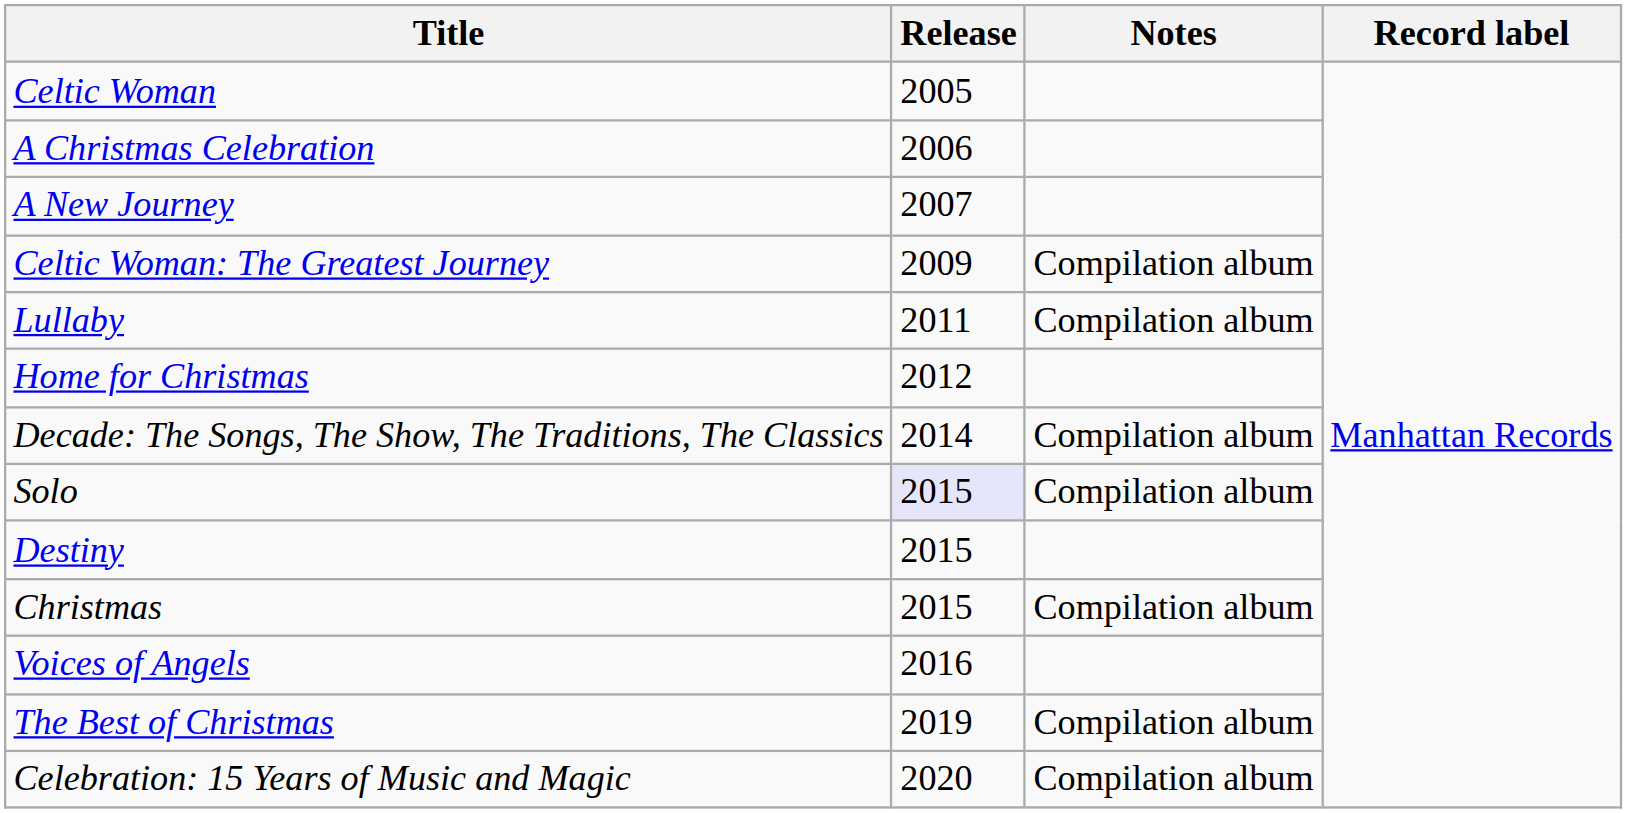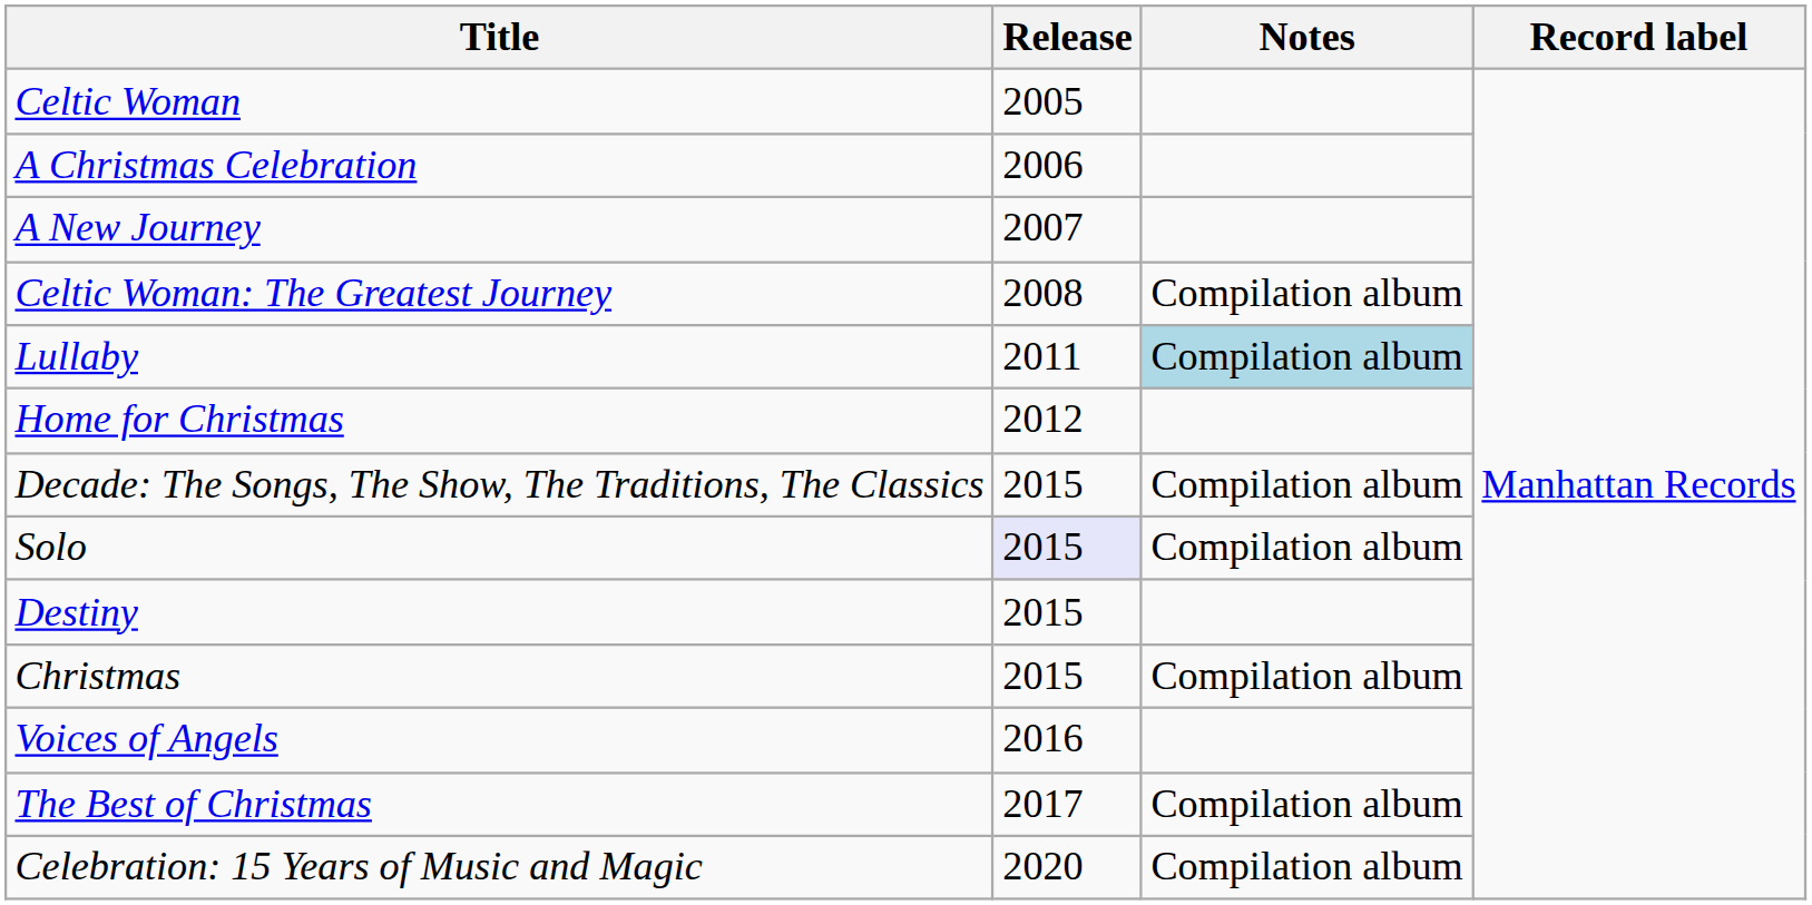Celtic Woman: The Greatest Journey | Release: 2009 -> 2008
Lullaby | Notes: no background -> lightblue background
Decade: The Songs, The Show, The Traditions, The Classics | Release: 2014 -> 2015
The Best of Christmas | Release: 2019 -> 2017
